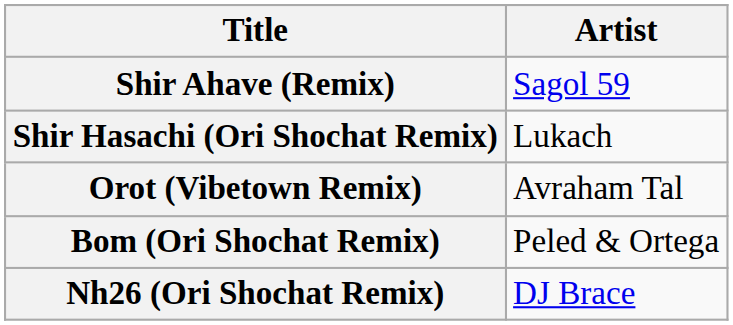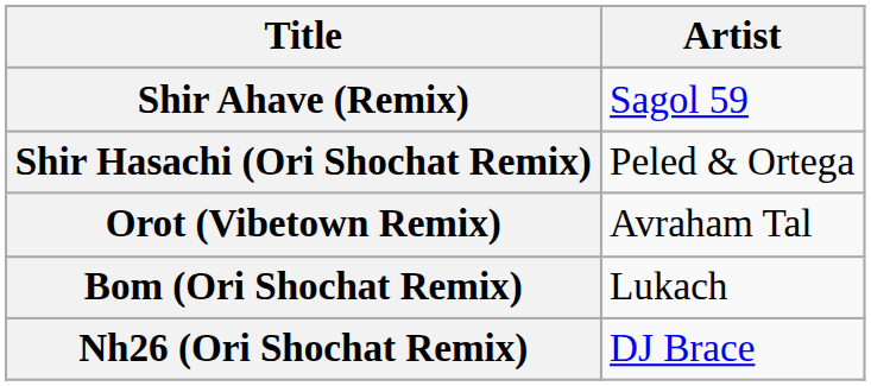Shir Hasachi (Ori Shochat Remix) | Artist: Lukach -> Peled & Ortega
Bom (Ori Shochat Remix) | Artist: Peled & Ortega -> Lukach
